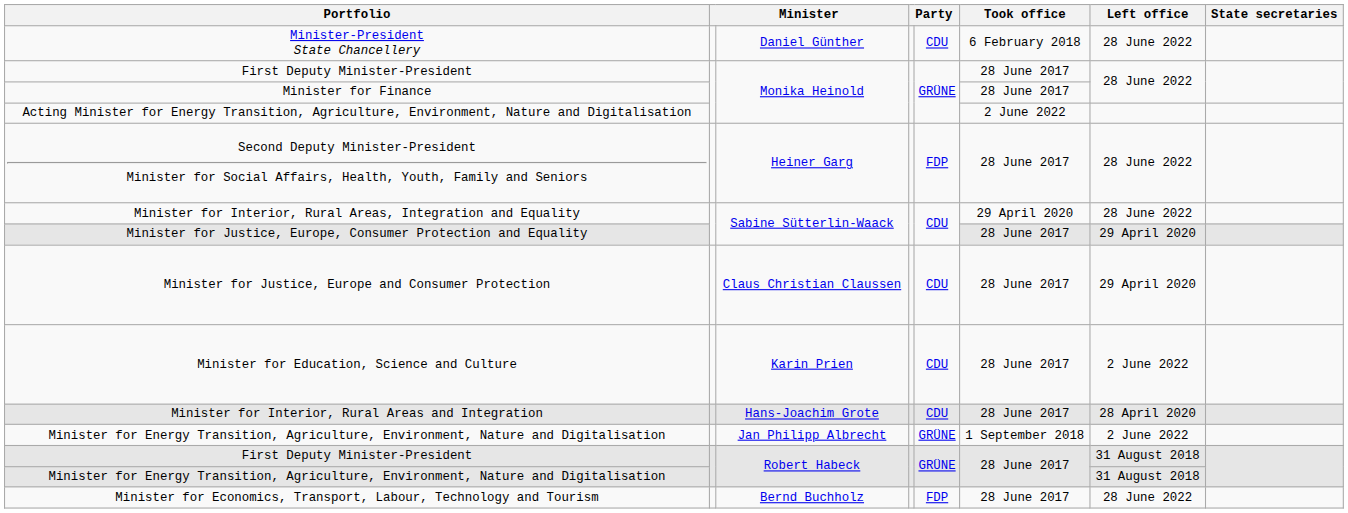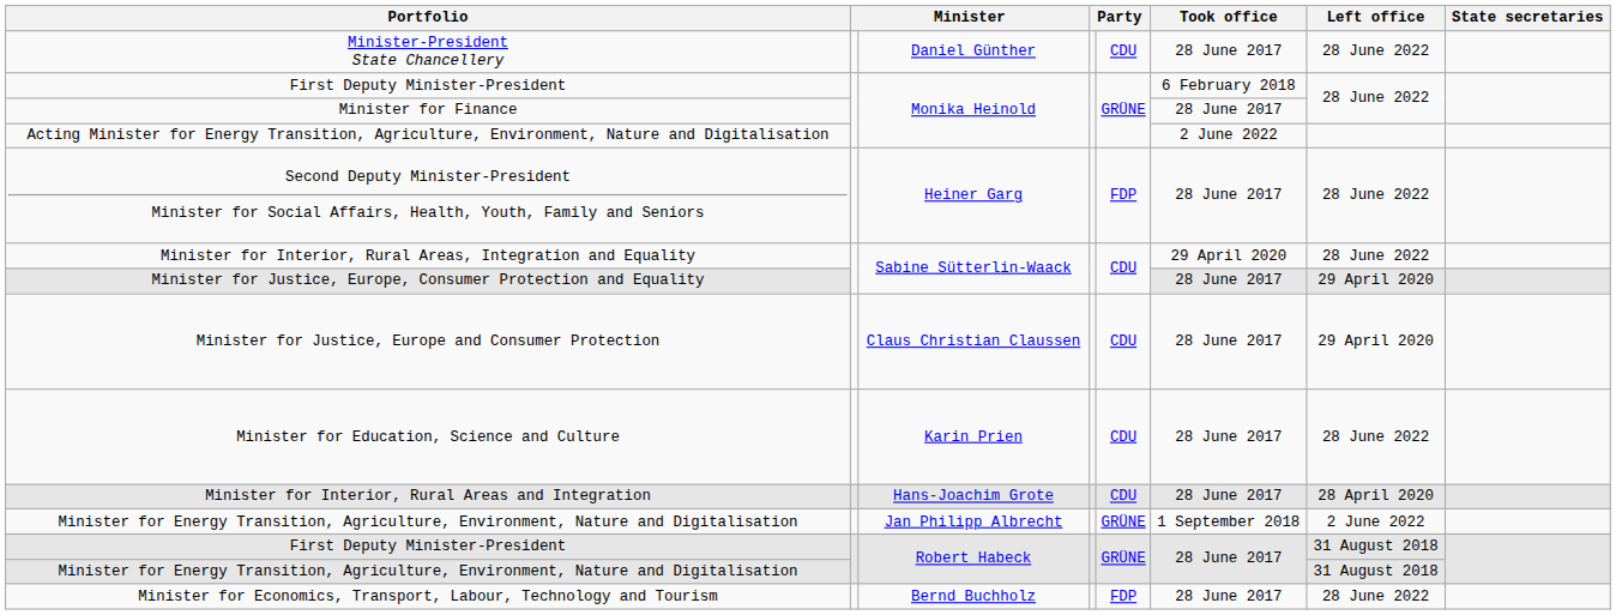Minister-President State Chancellery | Took office: 6 February 2018 -> 28 June 2017
First Deputy Minister-President / Monika Heinold | Took office: 28 June 2017 -> 6 February 2018
Minister for Education, Science and Culture | Left office: 2 June 2022 -> 28 June 2022
